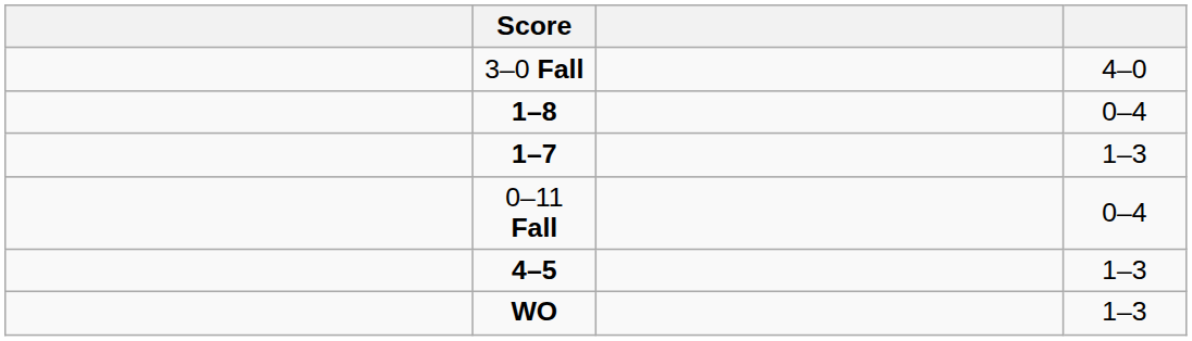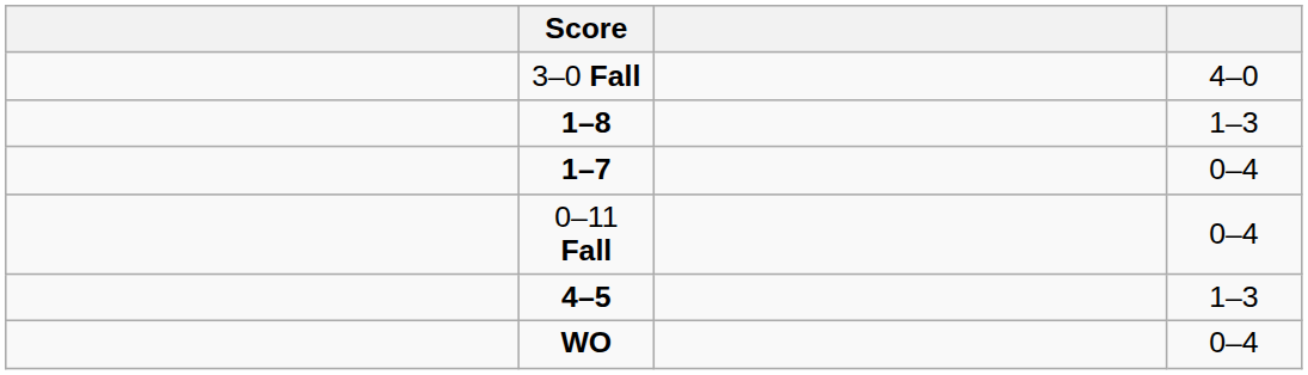1–8 | column 4: 0–4 -> 1–3
1–7 | column 4: 1–3 -> 0–4
WO | column 4: 1–3 -> 0–4
